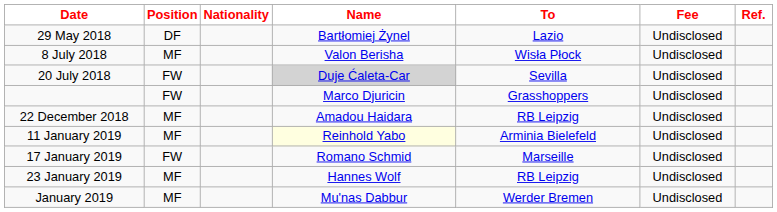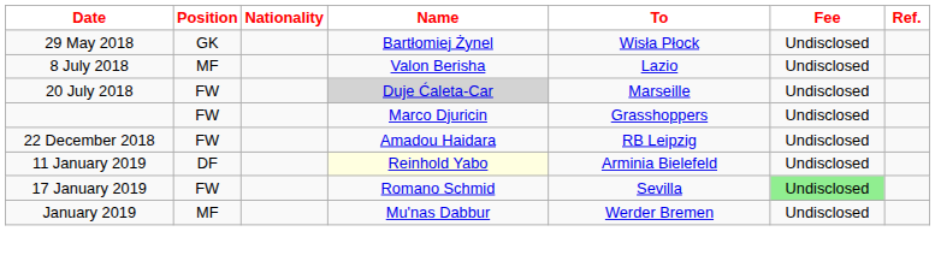29 May 2018 | Position: DF -> GK
29 May 2018 | To: Lazio -> Wisła Płock
8 July 2018 | To: Wisła Płock -> Lazio
20 July 2018 | To: Sevilla -> Marseille
22 December 2018 | Position: MF -> FW
11 January 2019 | Position: MF -> DF
17 January 2019 | To: Marseille -> Sevilla
17 January 2019 | Fee: no background -> lightgreen background
- row: 23 January 2019 | MF | Hannes Wolf | RB Leipzig | Undisclosed
